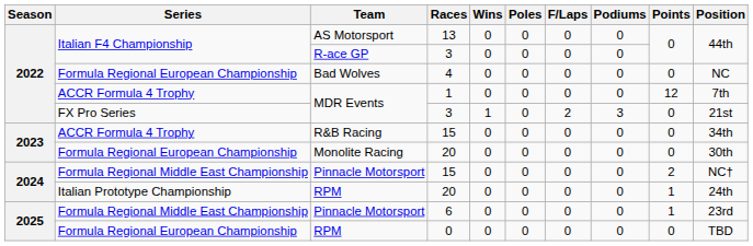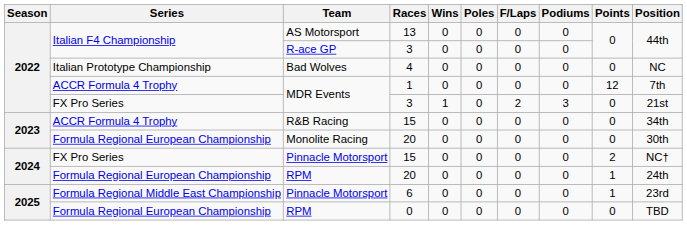Bad Wolves | Series: Formula Regional European Championship -> Italian Prototype Championship
Pinnacle Motorsport / 15 | Series: Formula Regional Middle East Championship -> FX Pro Series
RPM / 20 | Series: Italian Prototype Championship -> Formula Regional European Championship
